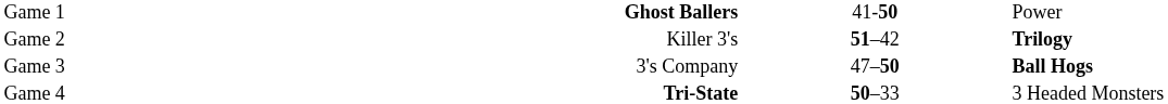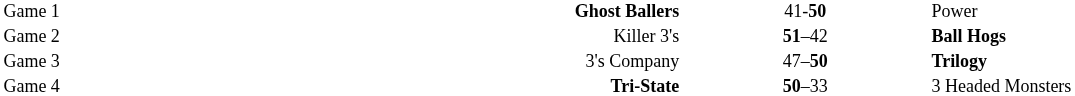Game 2 | column 4: Trilogy -> Ball Hogs
Game 3 | column 4: Ball Hogs -> Trilogy
